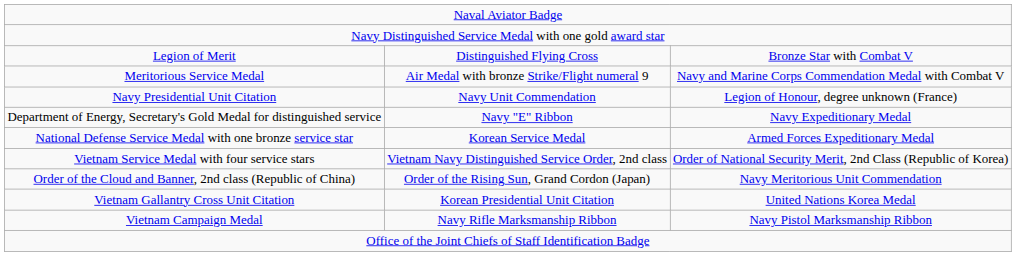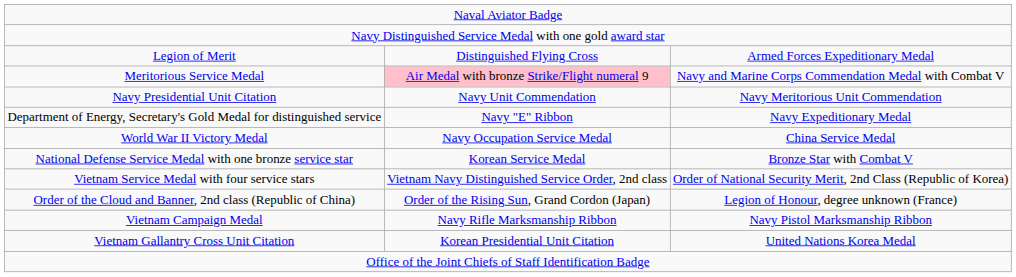Legion of Merit | column 3: Bronze Star with Combat V -> Armed Forces Expeditionary Medal
Meritorious Service Medal | column 2: no background -> pink background
Navy Presidential Unit Citation | column 3: Legion of Honour, degree unknown (France) -> Navy Meritorious Unit Commendation
+ row: World War II Victory Medal | Navy Occupation Service Medal | China Service Medal
National Defense Service Medal with one bronze service star | column 3: Armed Forces Expeditionary Medal -> Bronze Star with Combat V
Order of the Cloud and Banner, 2nd class (Republic of China) | column 3: Navy Meritorious Unit Commendation -> Legion of Honour, degree unknown (France)
rows swapped: Vietnam Gallantry Cross Unit Citation <-> Vietnam Campaign Medal
